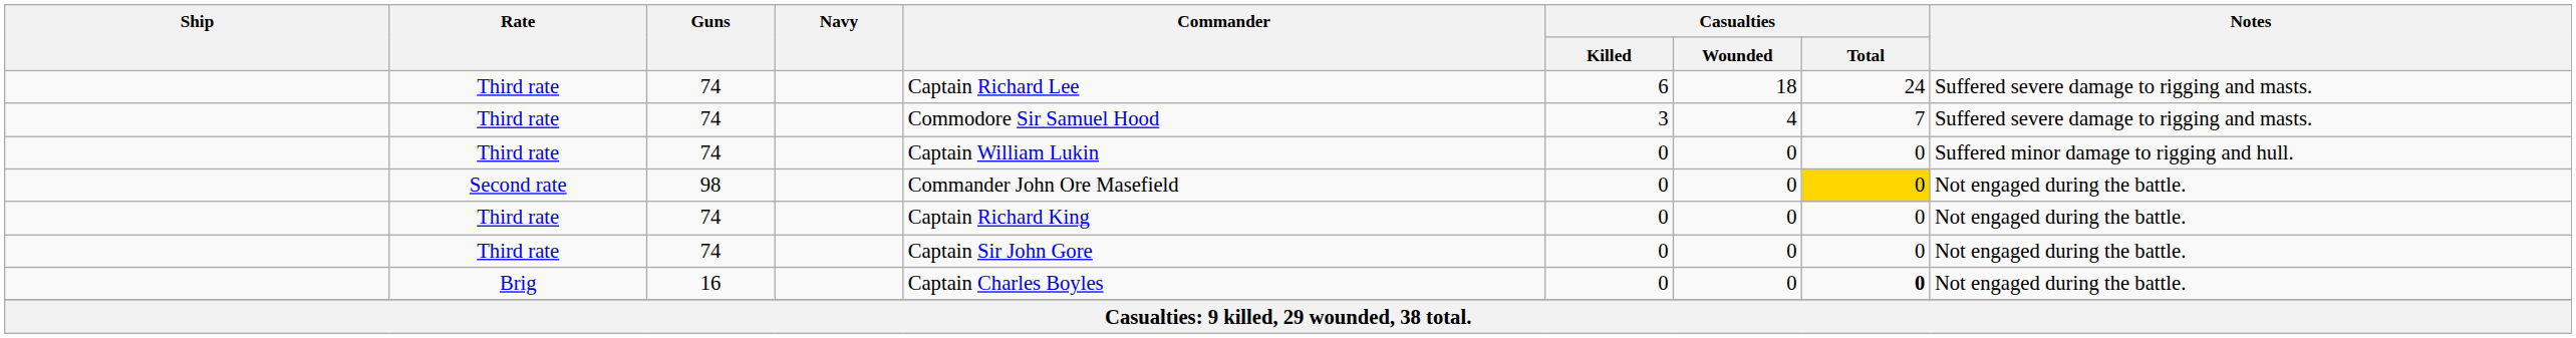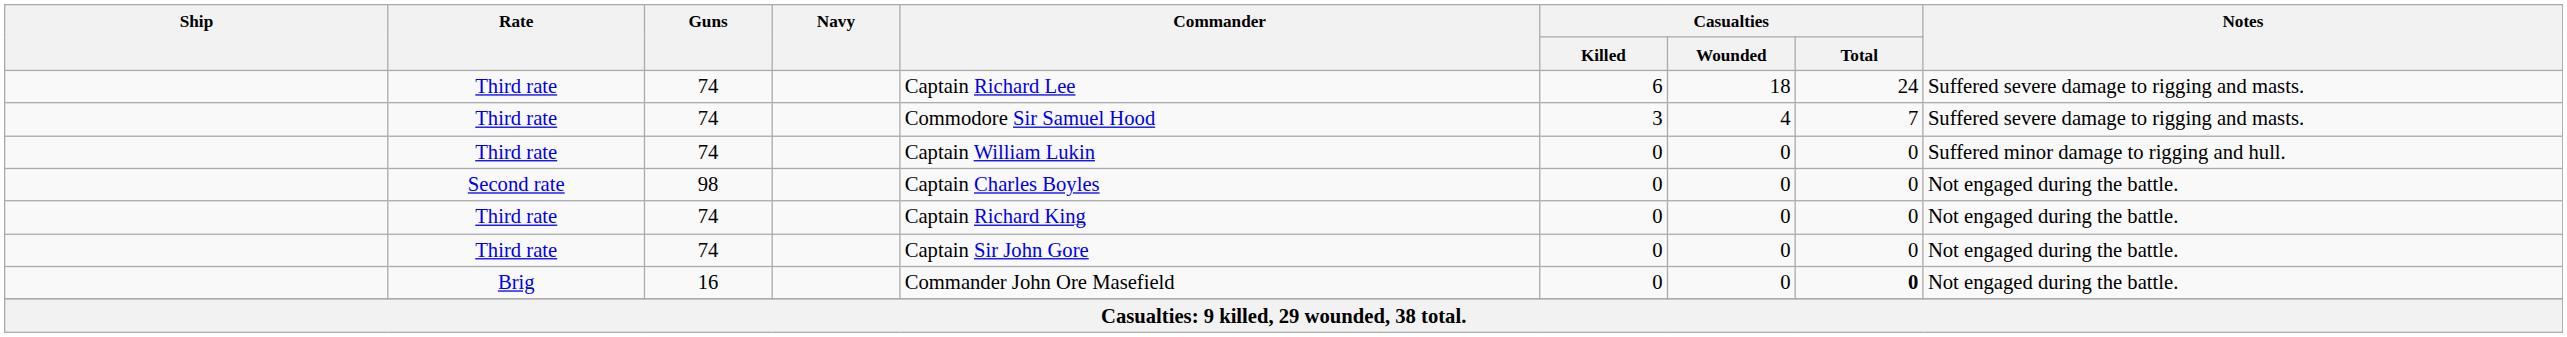Second rate | Commander: Commander John Ore Masefield -> Captain Charles Boyles
Second rate | Casualties / Total: gold background -> no background
Brig | Commander: Captain Charles Boyles -> Commander John Ore Masefield
